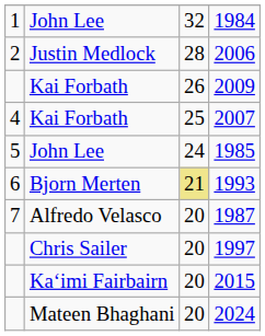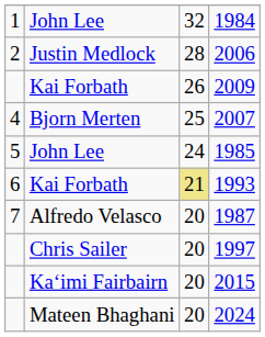2007 | column 2: Kai Forbath -> Bjorn Merten
1993 | column 2: Bjorn Merten -> Kai Forbath
